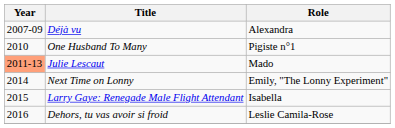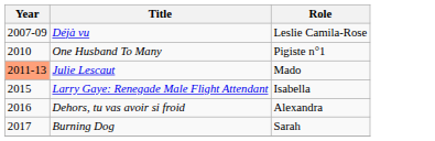Déjà vu | Role: Alexandra -> Leslie Camila-Rose
- row: 2014 | Next Time on Lonny | Emily, "The Lonny Experiment"
Dehors, tu vas avoir si froid | Role: Leslie Camila-Rose -> Alexandra
+ row: 2017 | Burning Dog | Sarah
